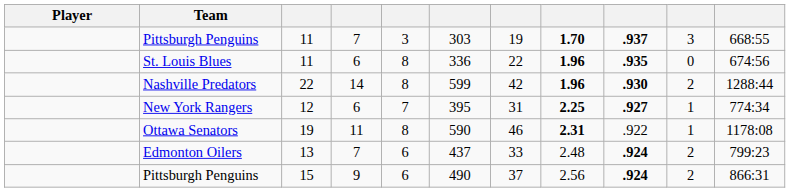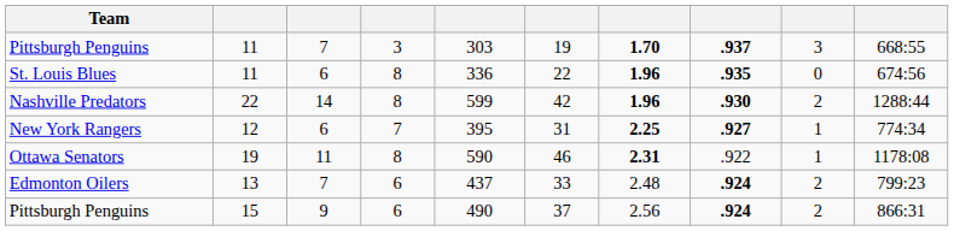- column: Player
